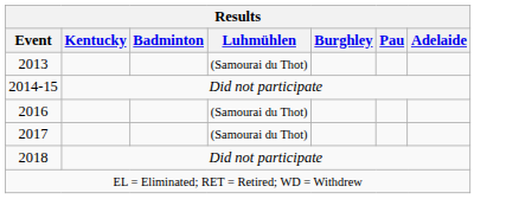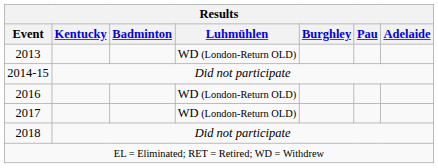2013 | Luhmühlen: (Samourai du Thot) -> WD (London-Return OLD)
2016 | Luhmühlen: (Samourai du Thot) -> WD (London-Return OLD)
2017 | Luhmühlen: (Samourai du Thot) -> WD (London-Return OLD)
